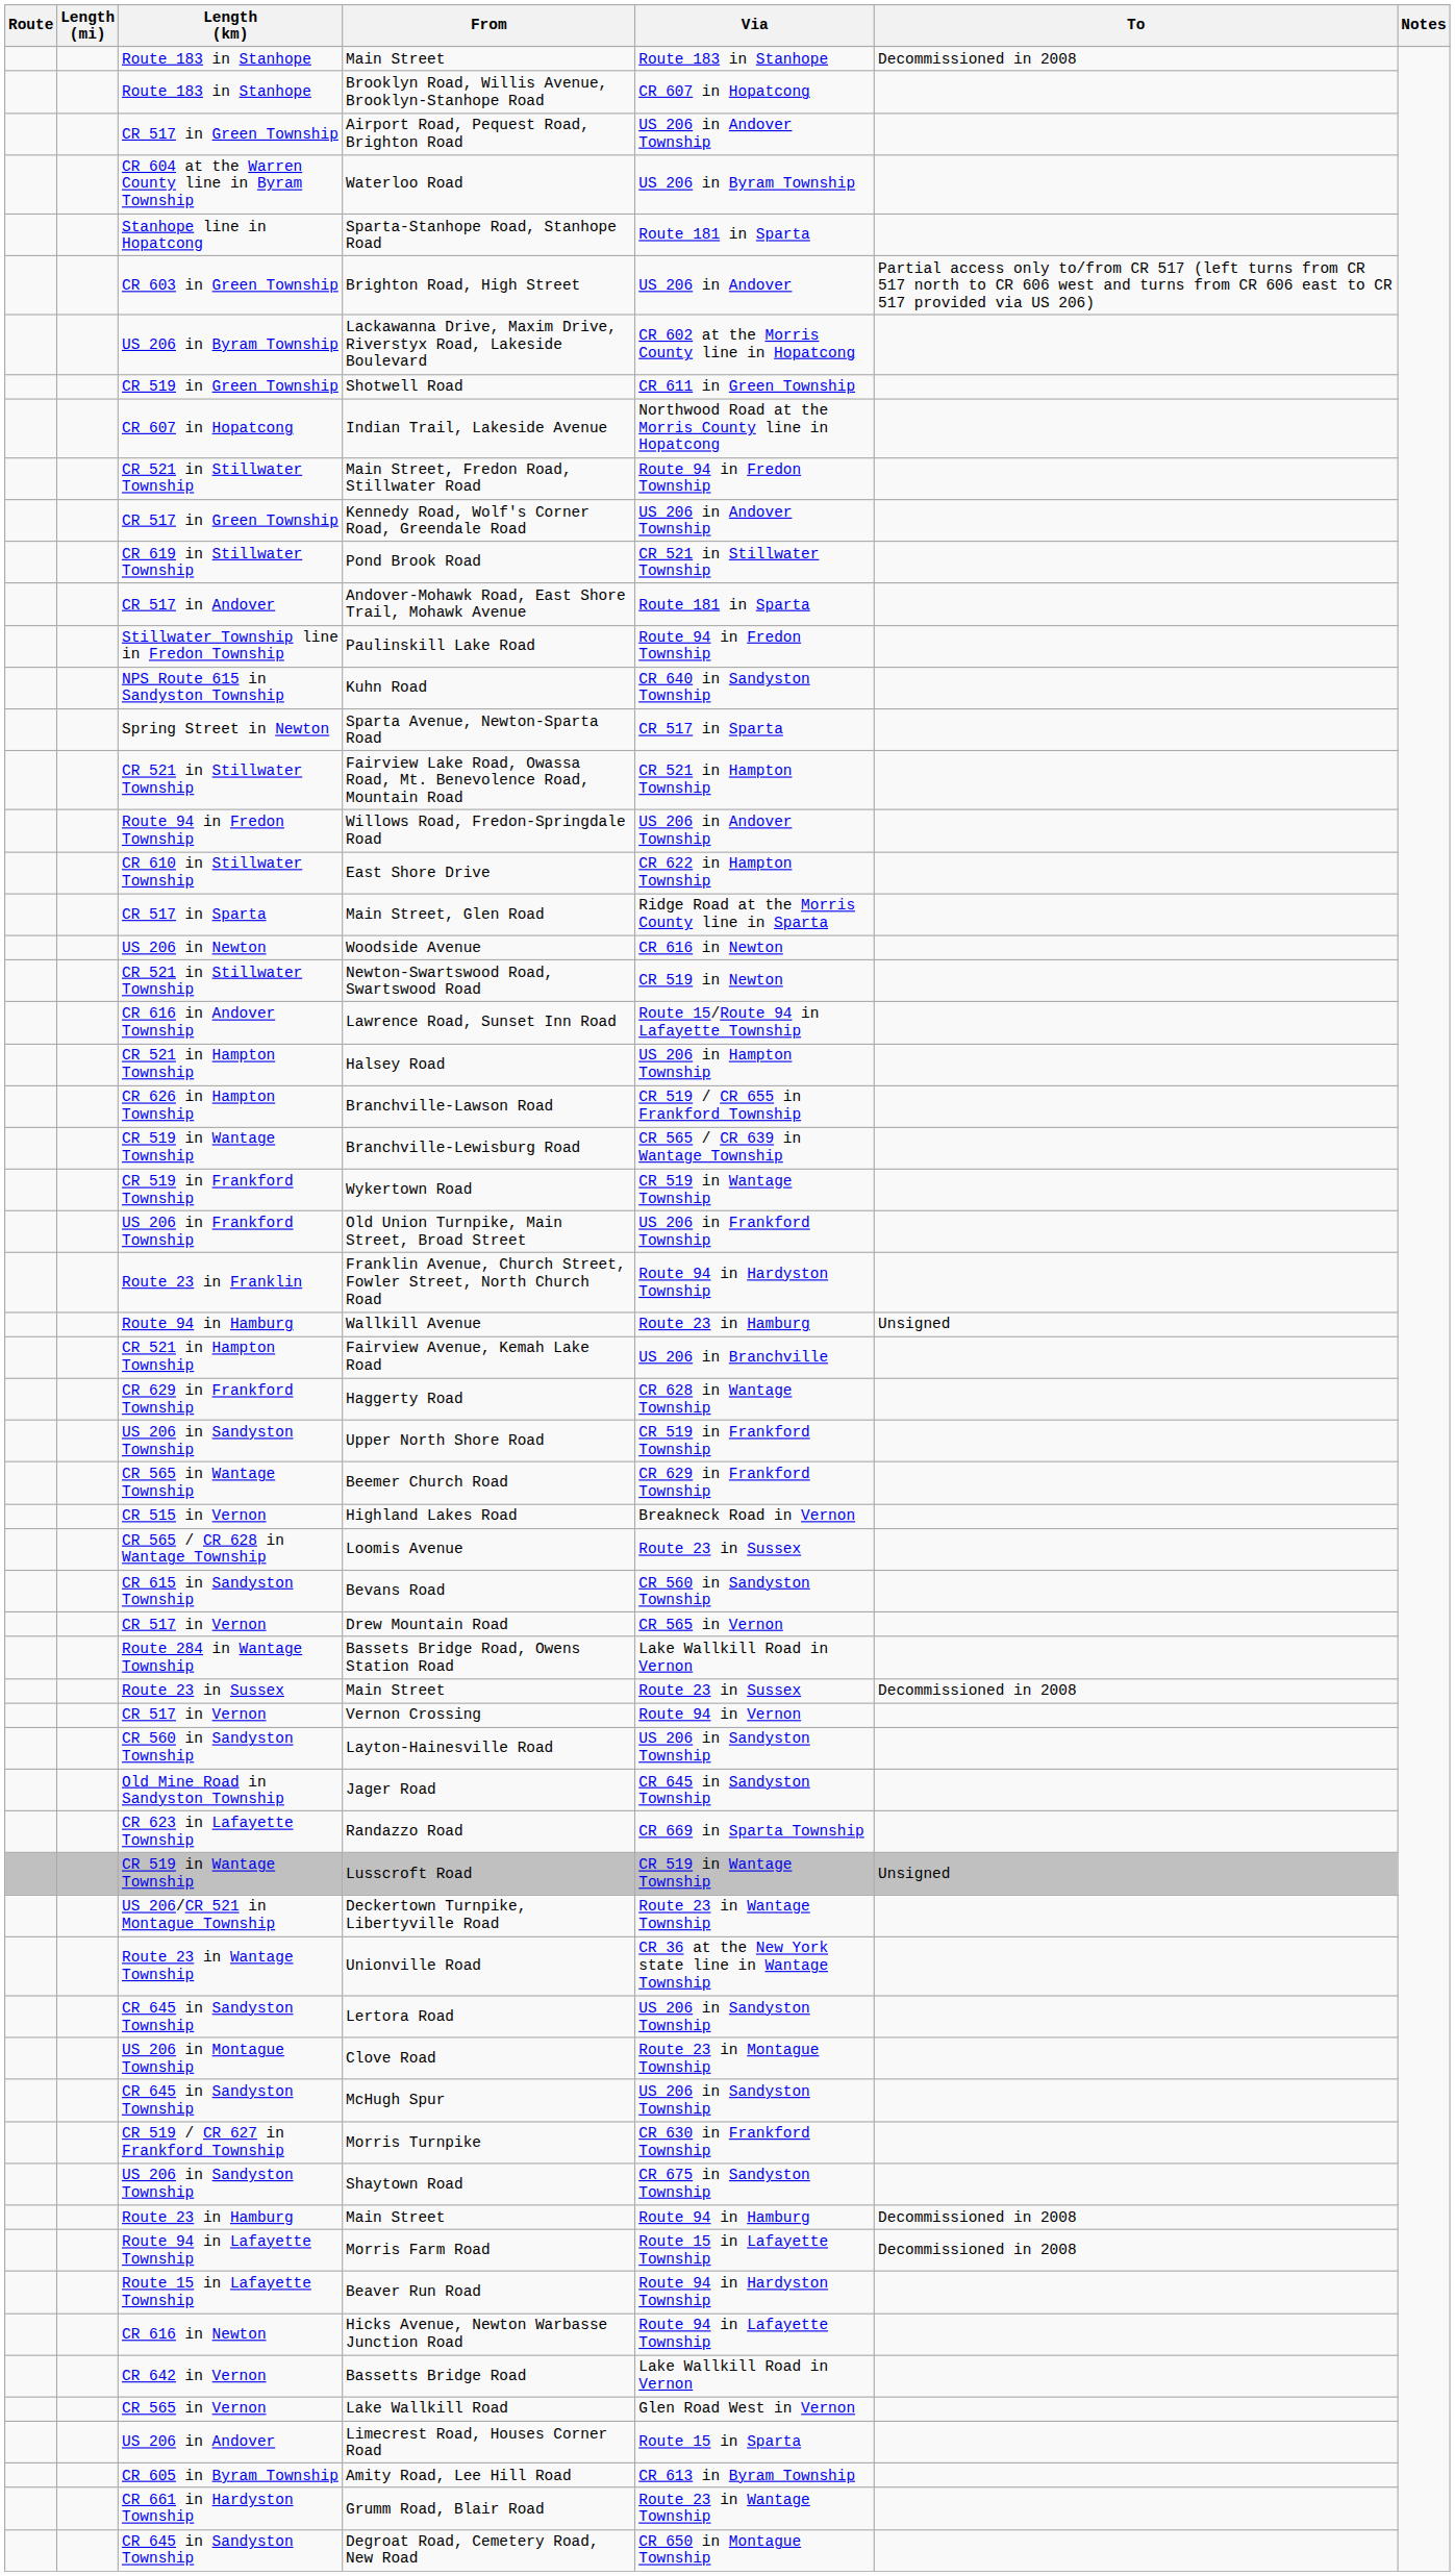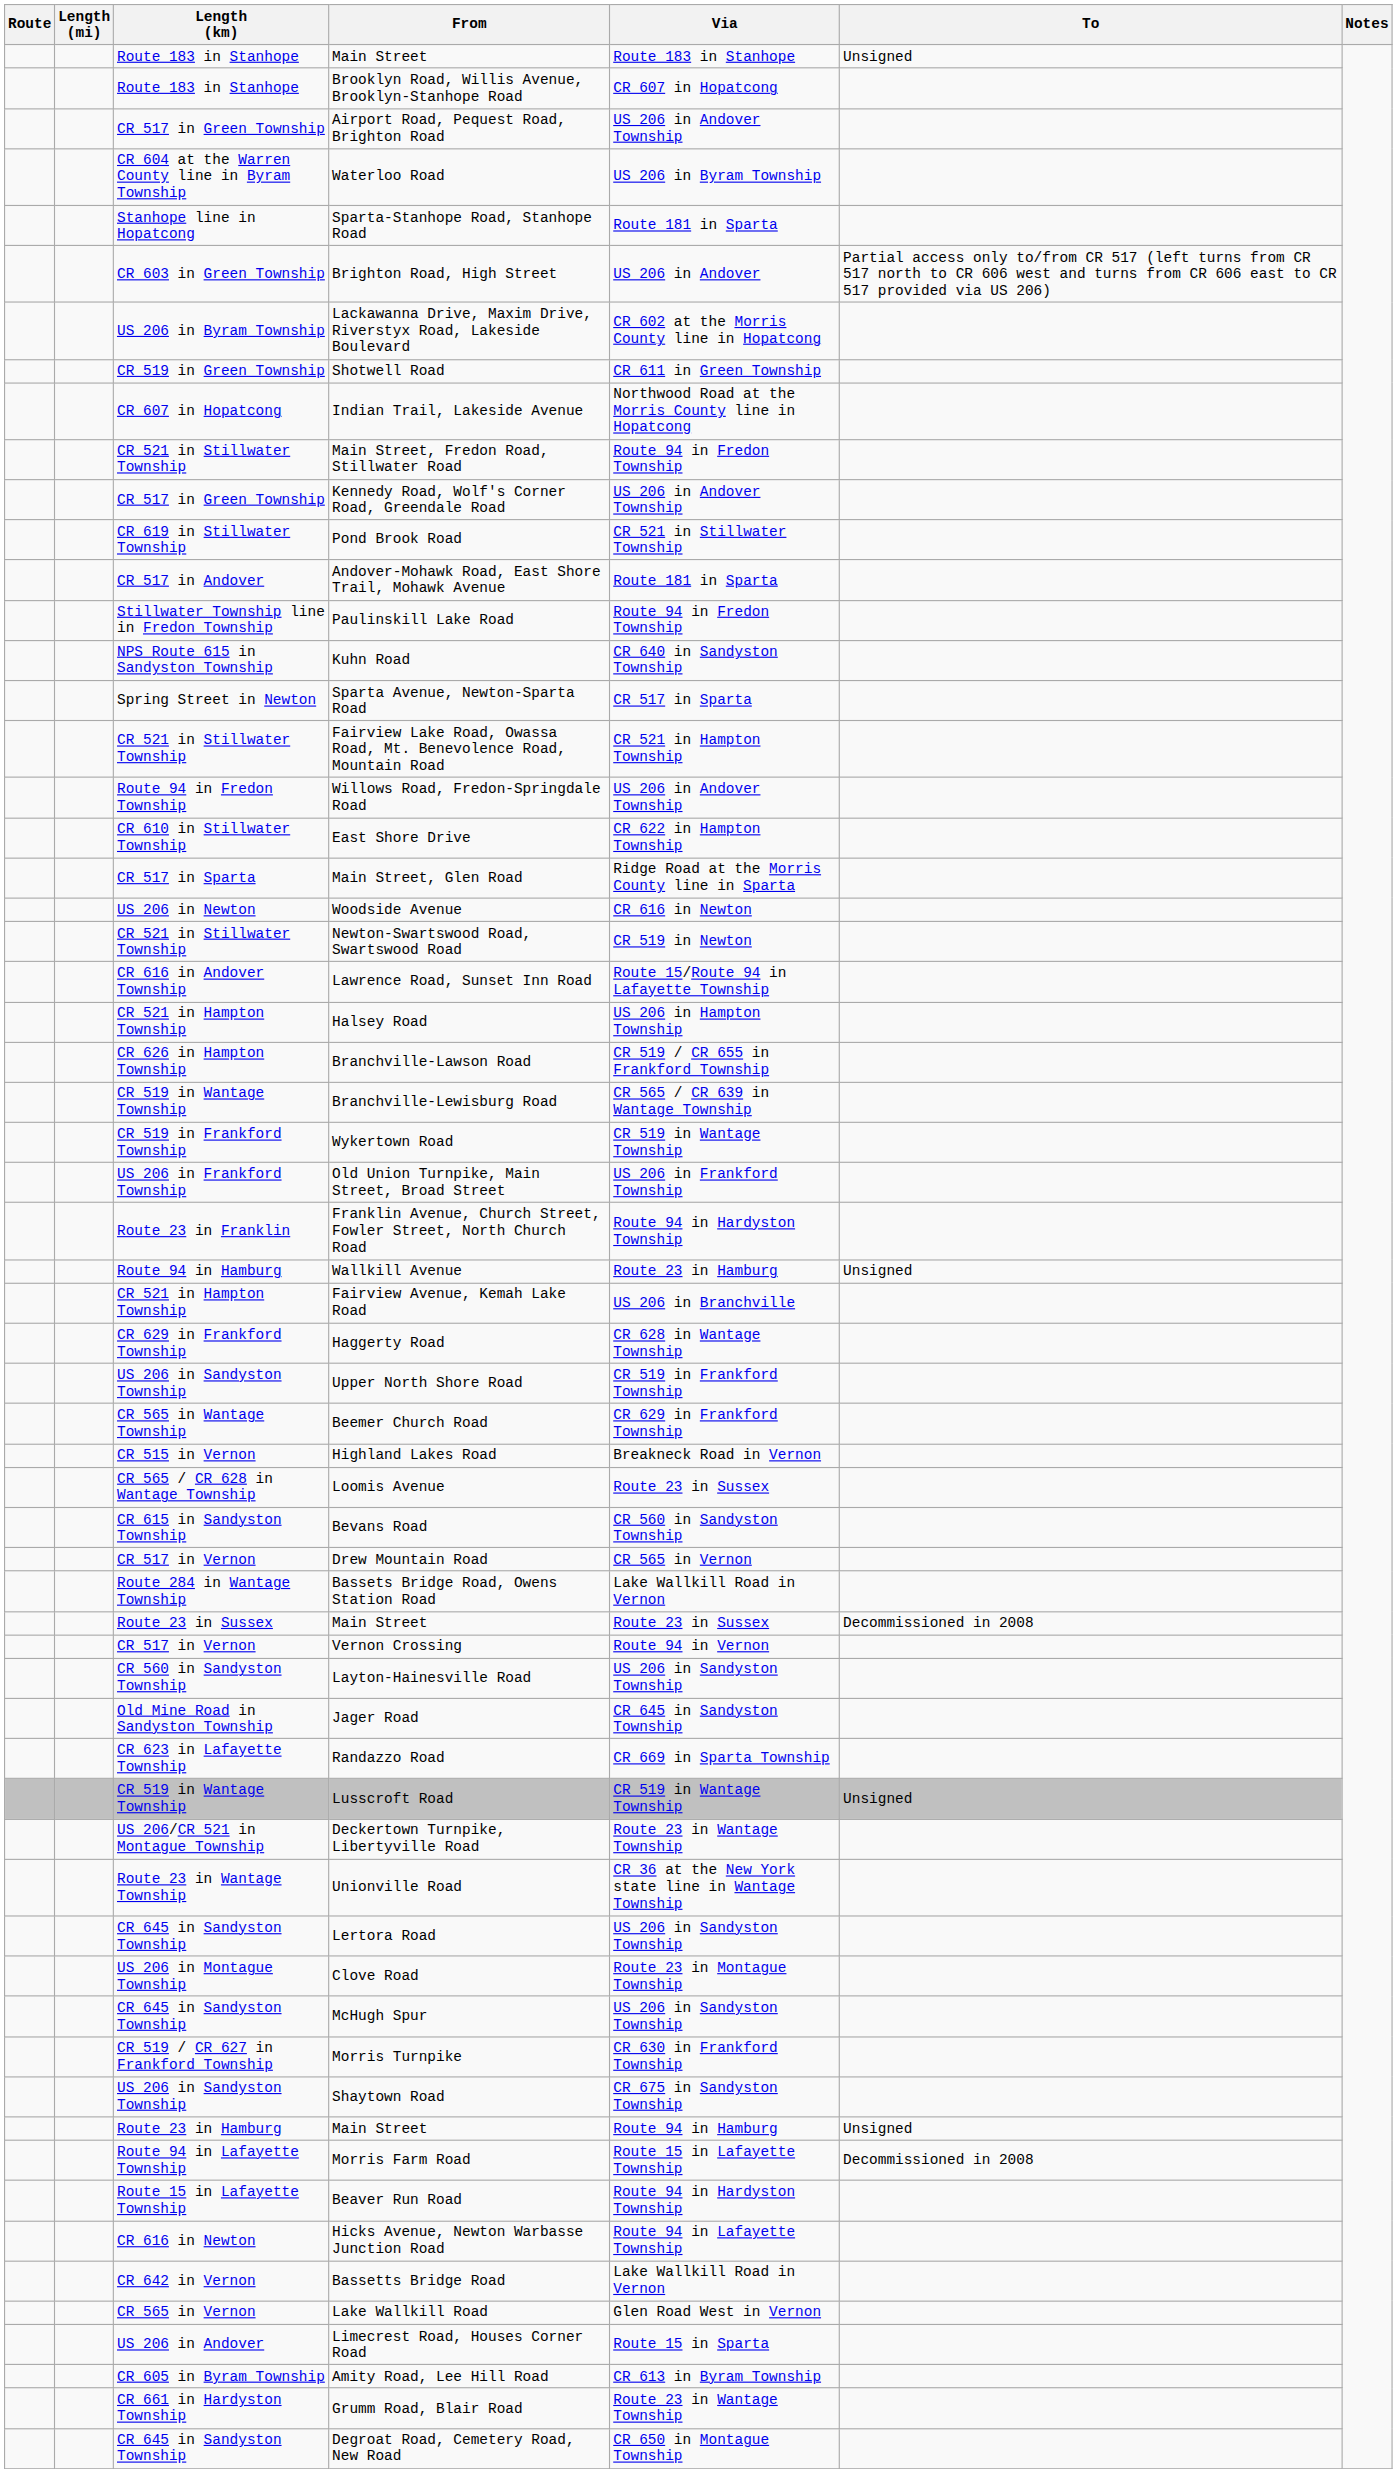Route 183 in Stanhope / Main Street | To: Decommissioned in 2008 -> Unsigned
Route 23 in Hamburg / Main Street | To: Decommissioned in 2008 -> Unsigned
